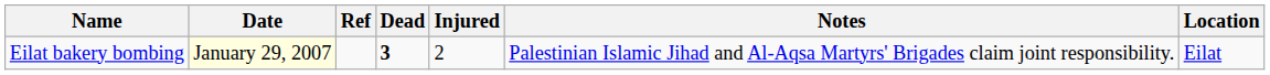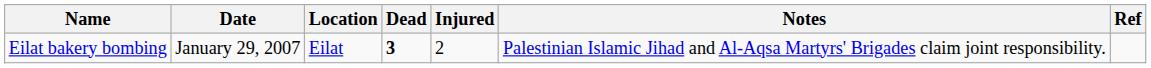columns swapped: Location <-> Ref
Eilat bakery bombing | Date: lightyellow background -> no background
